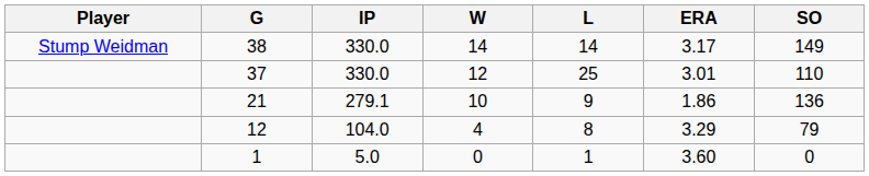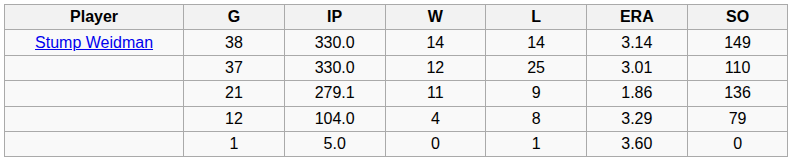38 | ERA: 3.17 -> 3.14
21 | W: 10 -> 11
